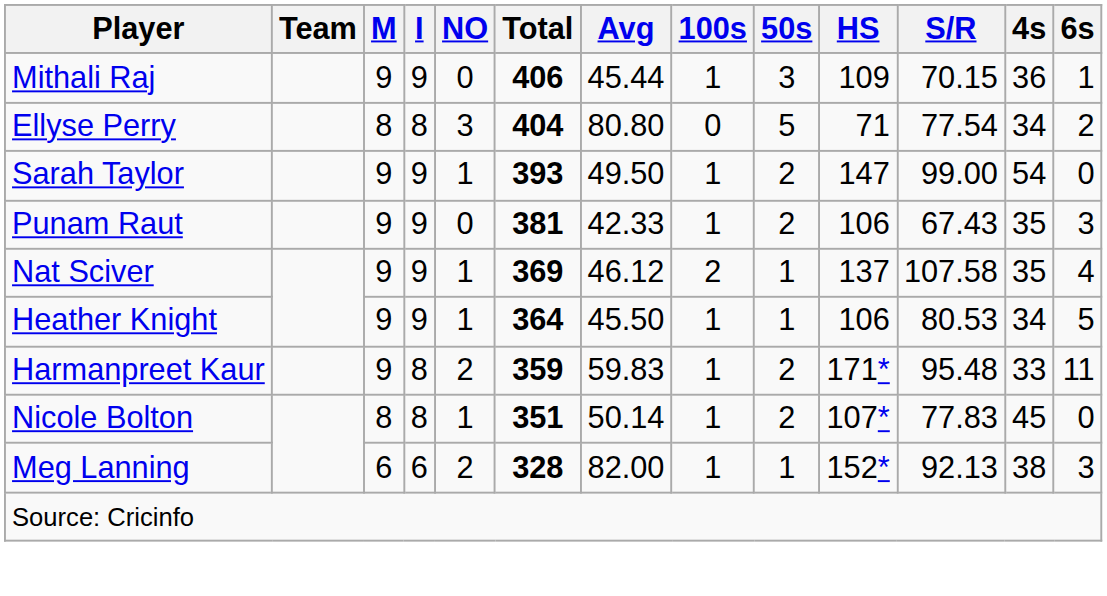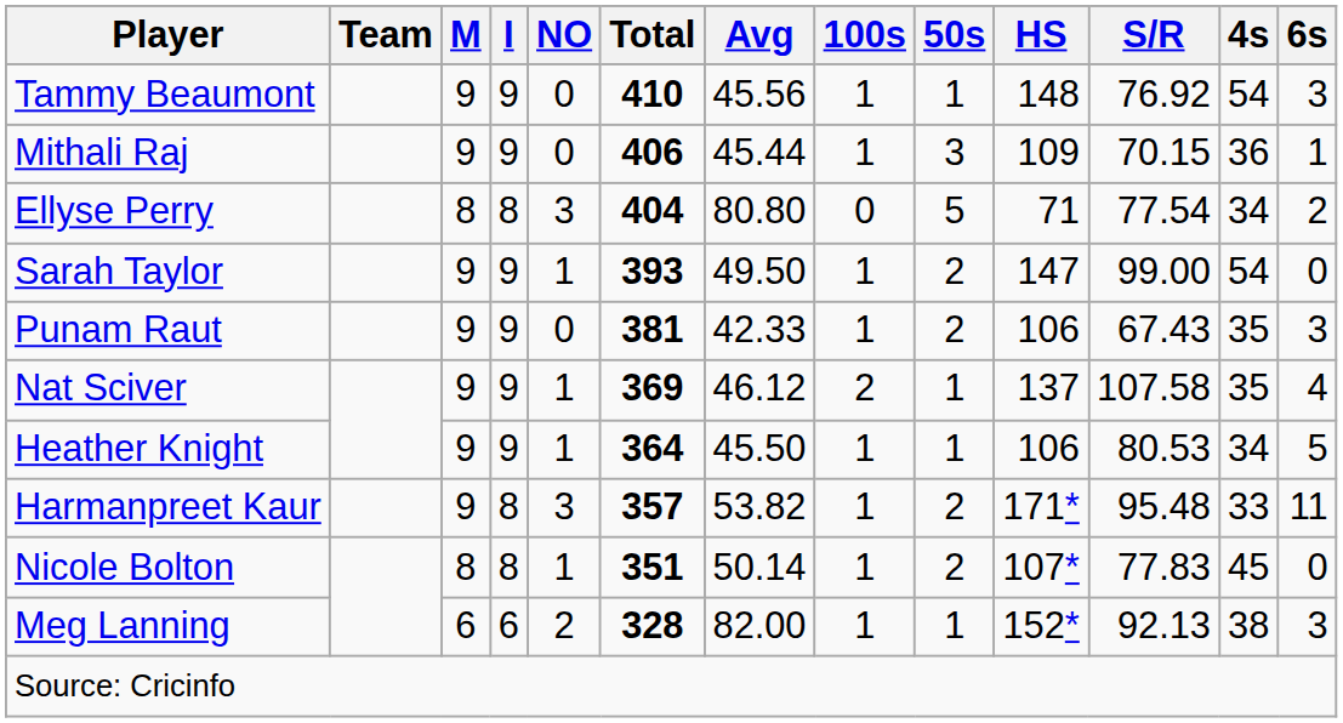+ row: Tammy Beaumont | 9 | 9 | 0 | 410 | 45.56 | 1 | 1 | 148 | 76.92 | 54 | 3
Harmanpreet Kaur | NO: 2 -> 3
Harmanpreet Kaur | Total: 359 -> 357
Harmanpreet Kaur | Avg: 59.83 -> 53.82
